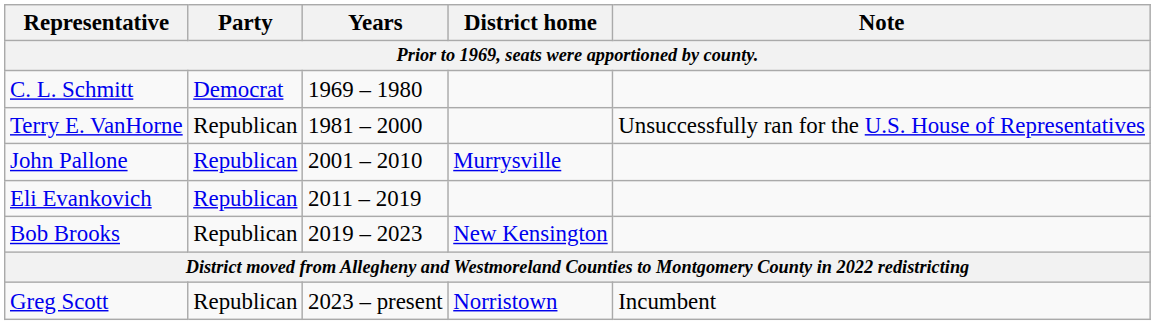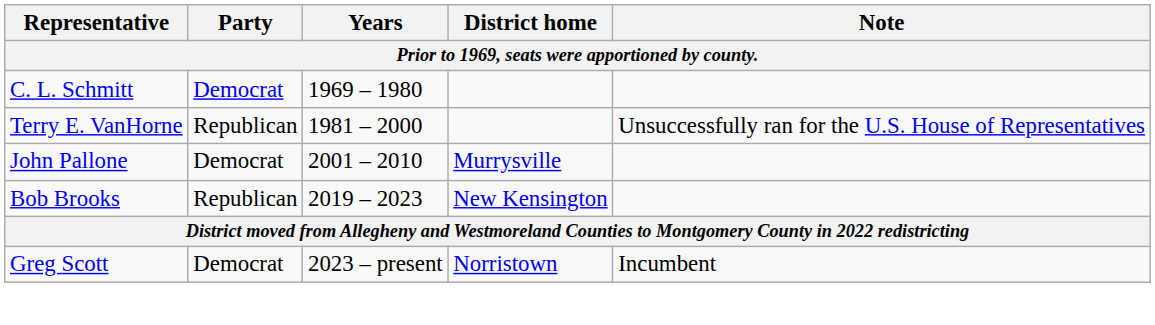John Pallone | Party: Republican -> Democrat
- row: Eli Evankovich | Republican | 2011 – 2019
Greg Scott | Party: Republican -> Democrat
